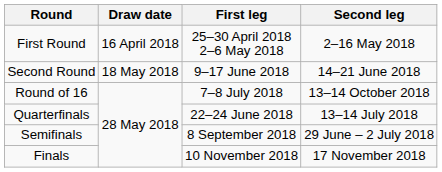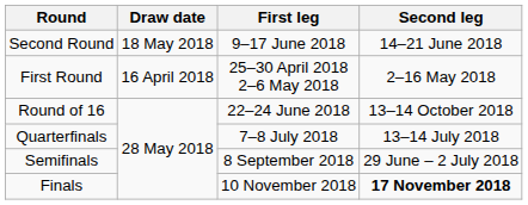rows swapped: First Round <-> Second Round
Round of 16 | First leg: 7–8 July 2018 -> 22–24 June 2018
Quarterfinals | First leg: 22–24 June 2018 -> 7–8 July 2018
Finals | Second leg: normal -> bold
